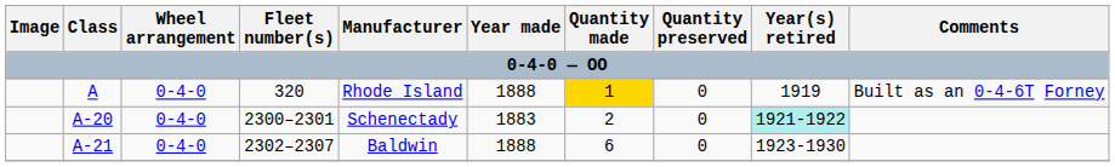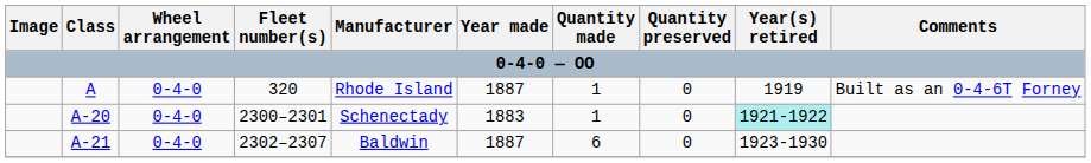A | Year made: 1888 -> 1887
A | Quantity made: gold background -> no background
A-20 | Quantity made: 2 -> 1
A-21 | Year made: 1888 -> 1887
